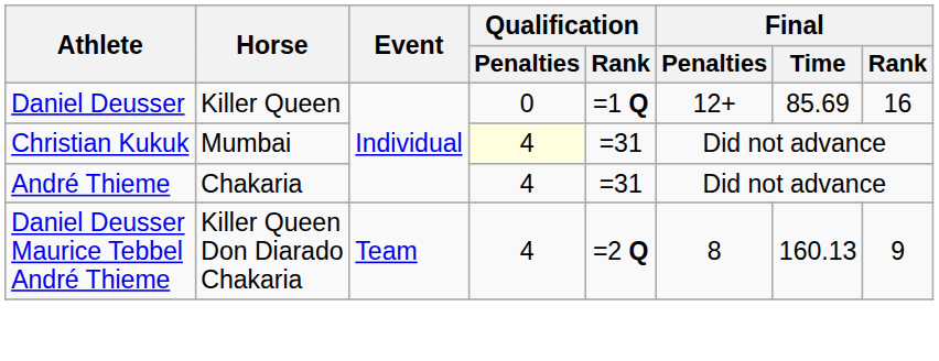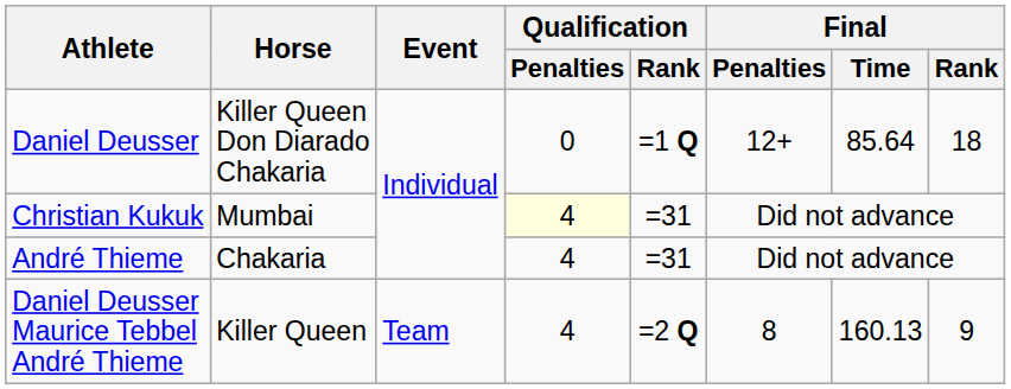Daniel Deusser | Horse: Killer Queen -> Killer Queen Don Diarado Chakaria
Daniel Deusser | Final / Time: 85.69 -> 85.64
Daniel Deusser | Final / Rank: 16 -> 18
Daniel Deusser Maurice Tebbel André Thieme | Horse: Killer Queen Don Diarado Chakaria -> Killer Queen
